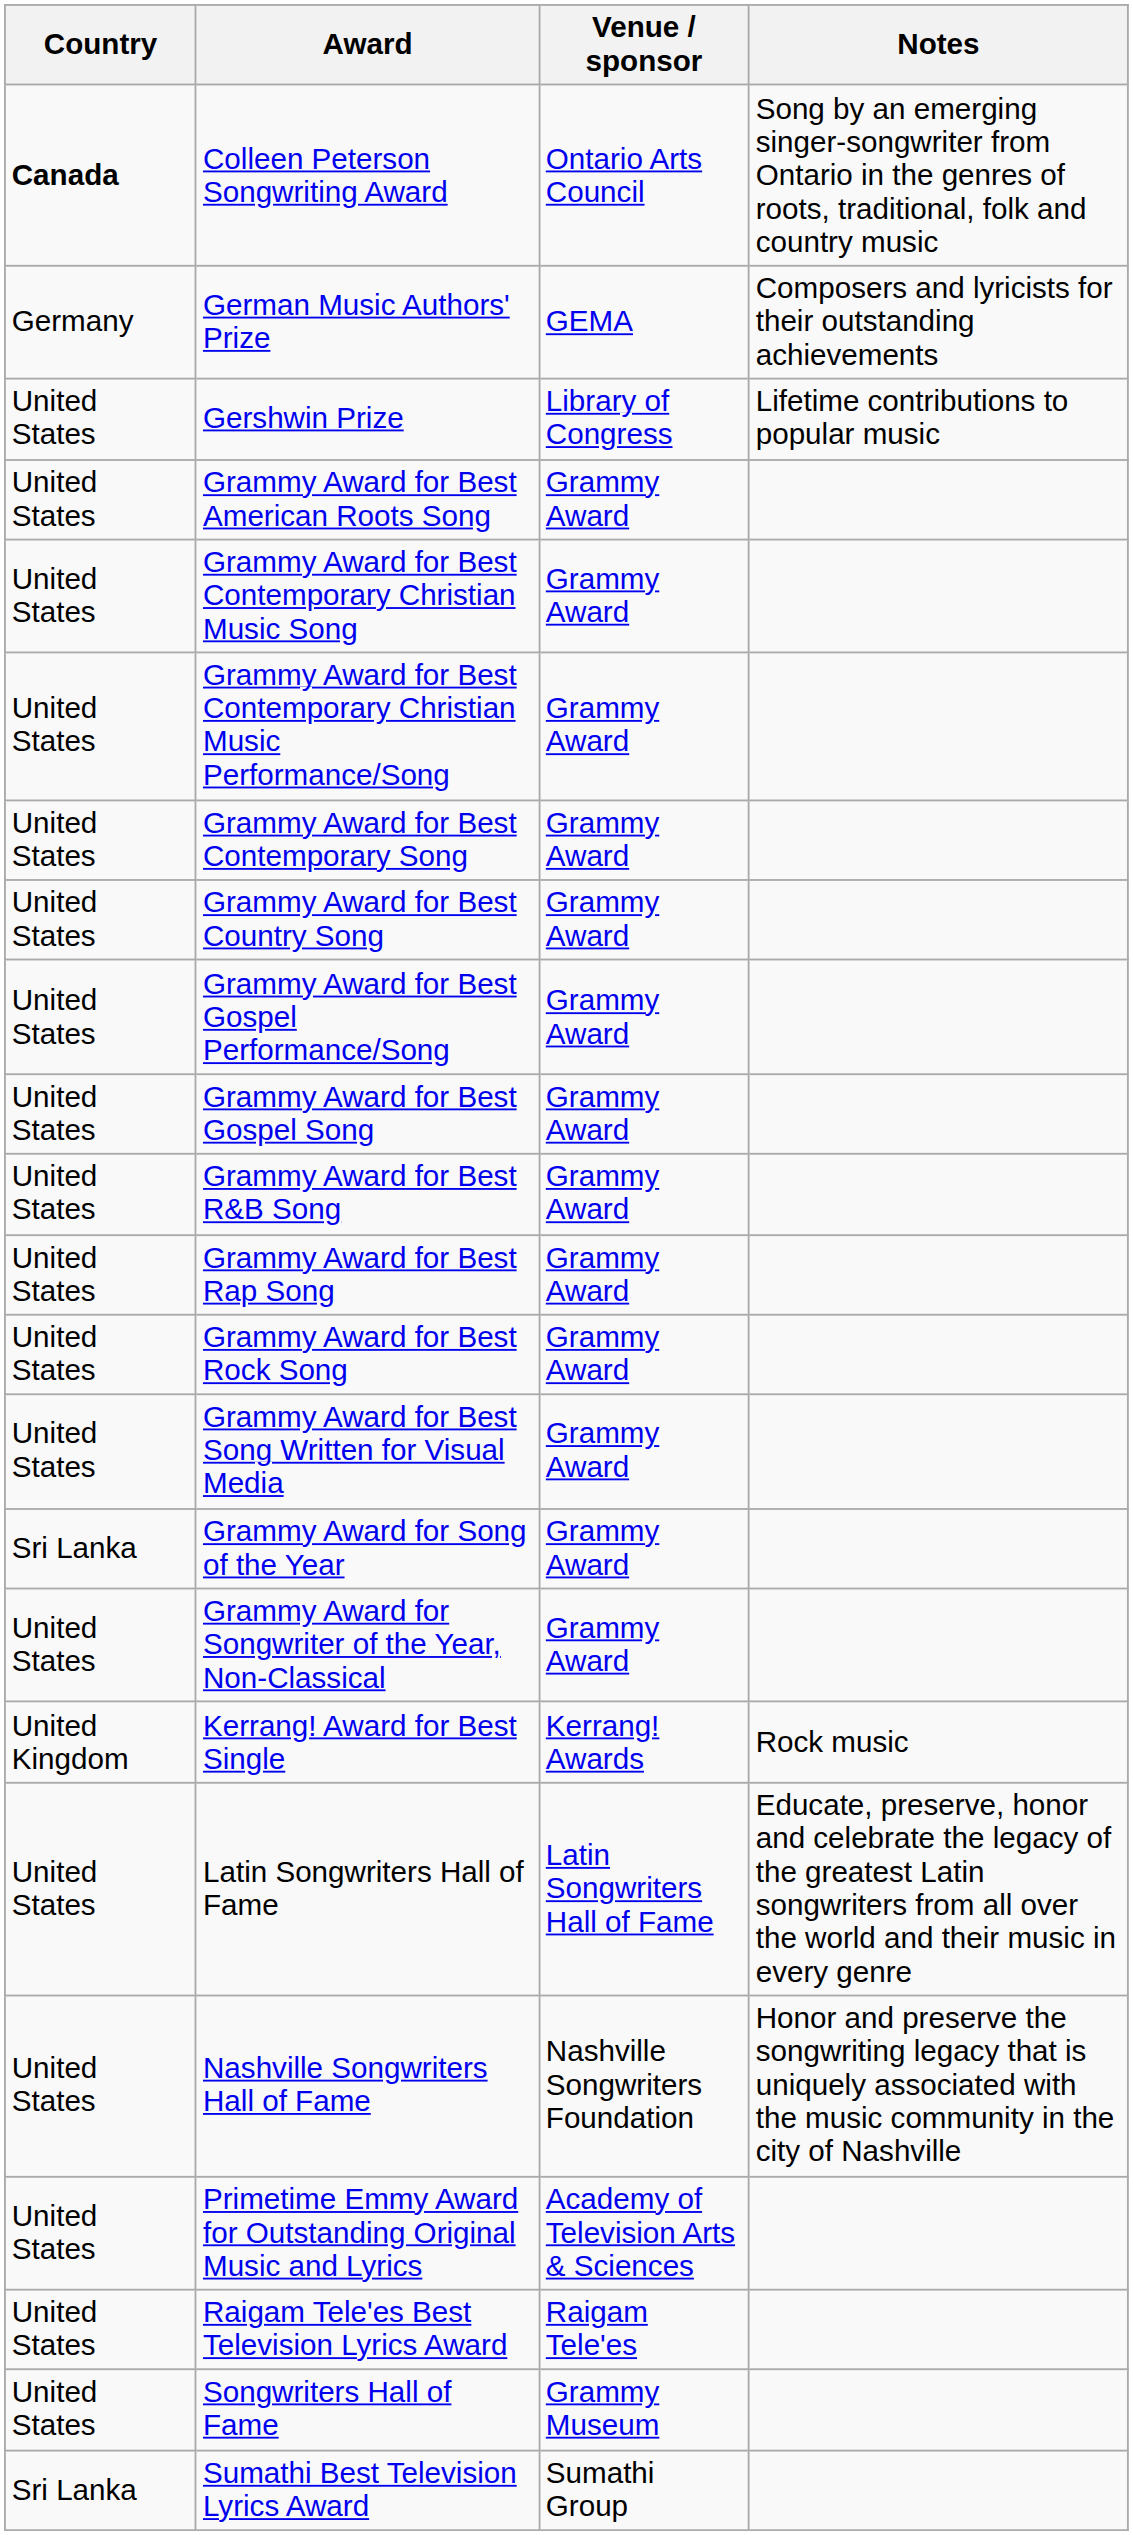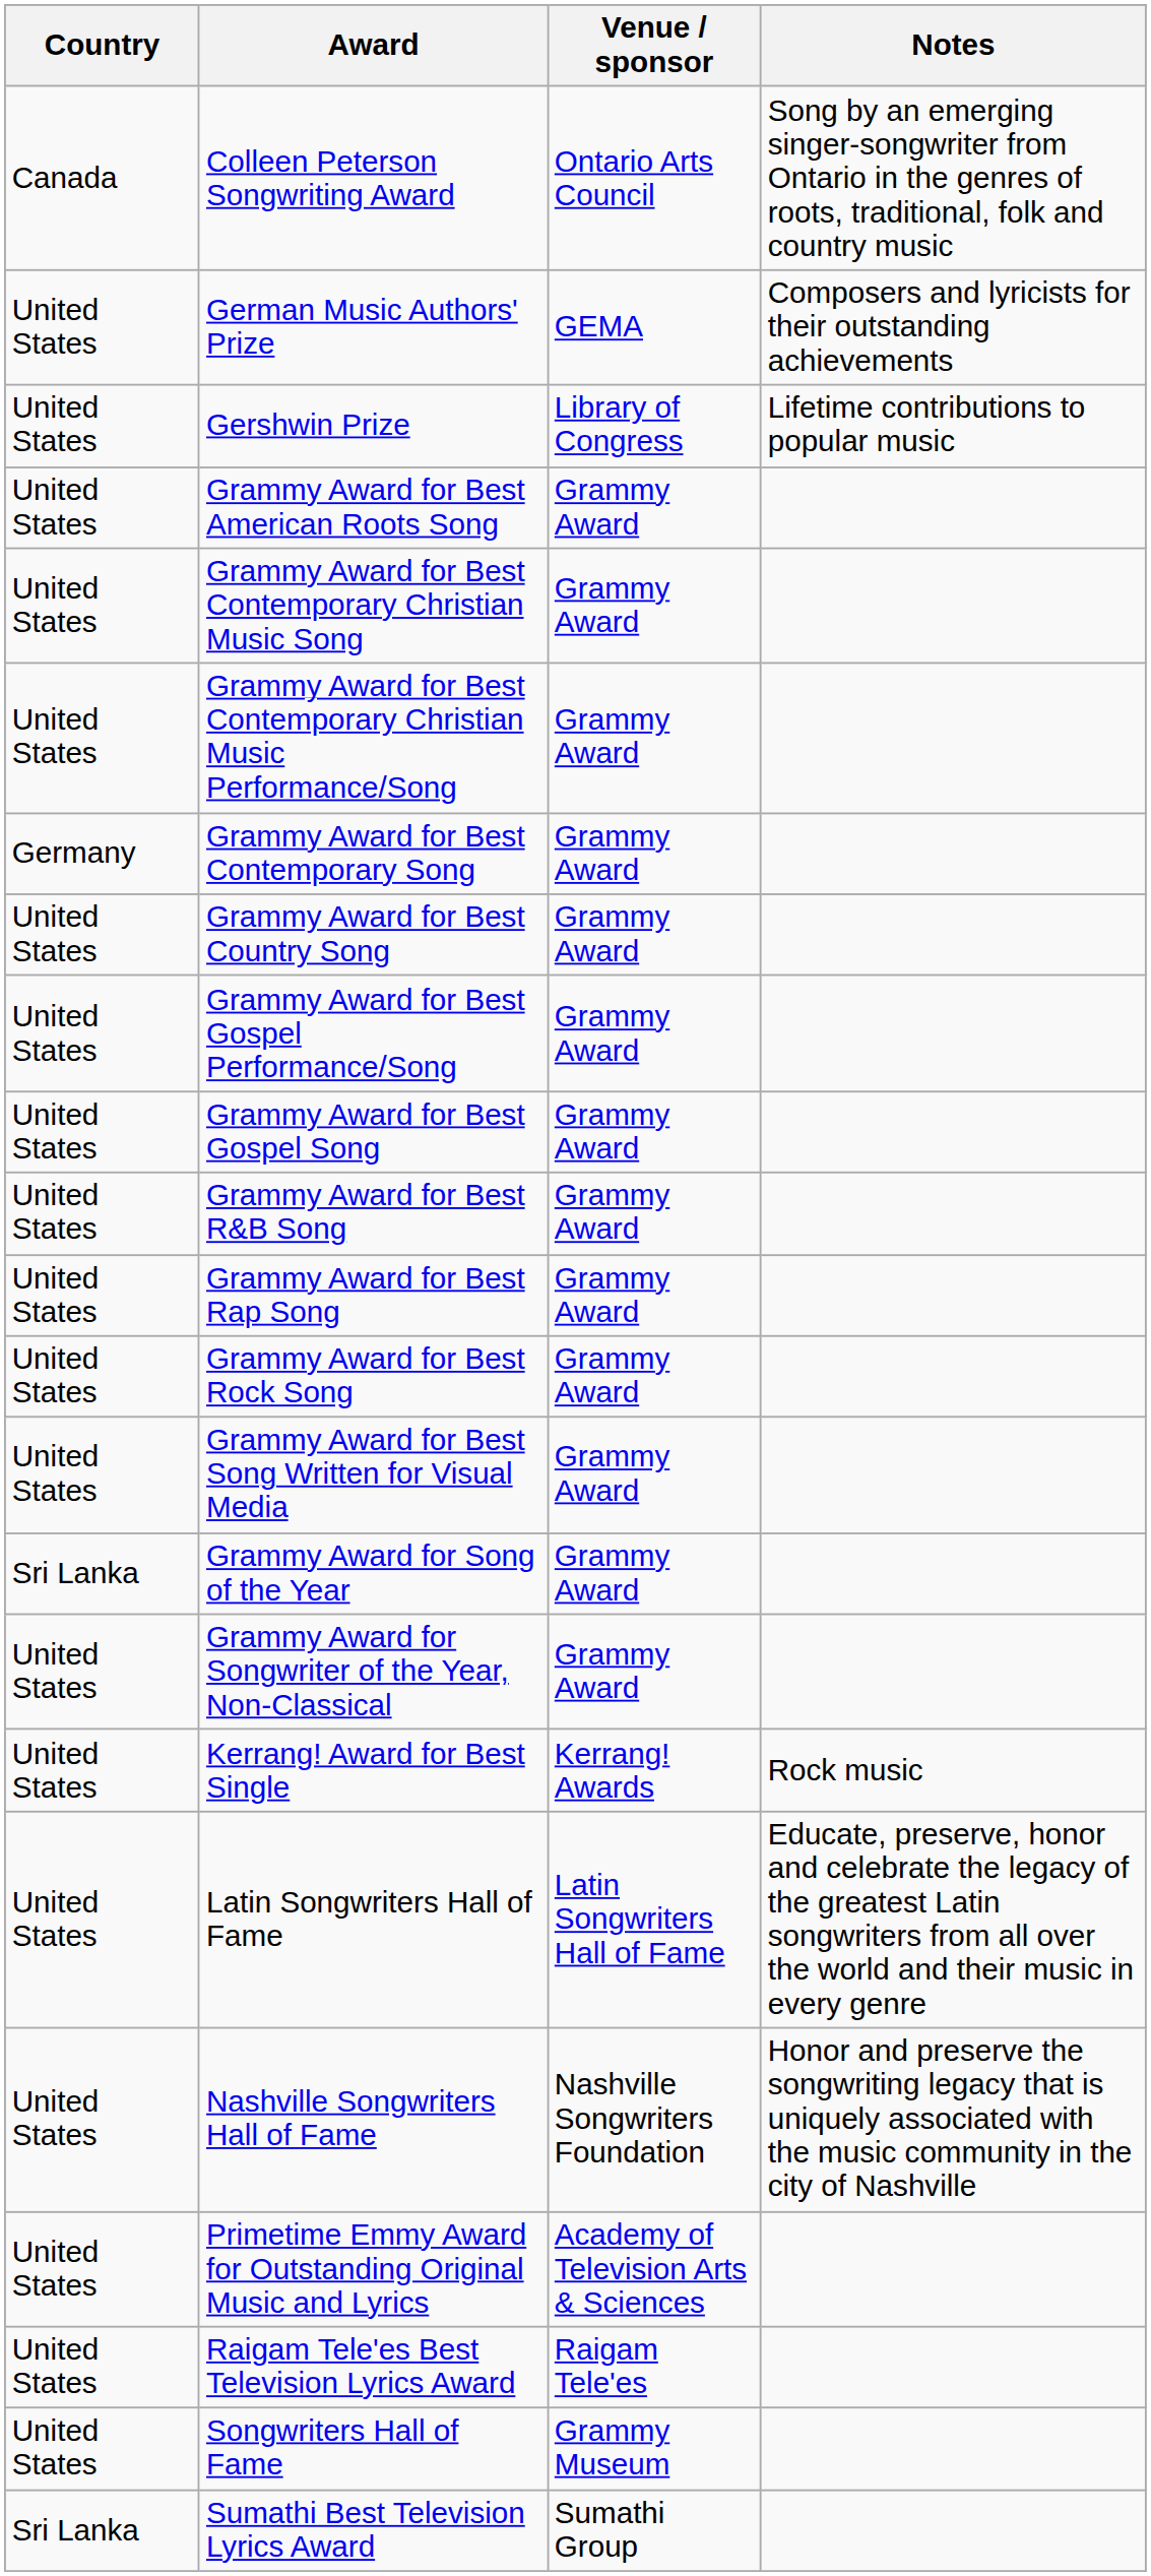Colleen Peterson Songwriting Award | Country: bold -> normal
German Music Authors' Prize | Country: Germany -> United States
Grammy Award for Best Contemporary Song | Country: United States -> Germany
Kerrang! Award for Best Single | Country: United Kingdom -> United States
